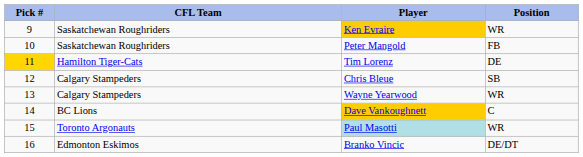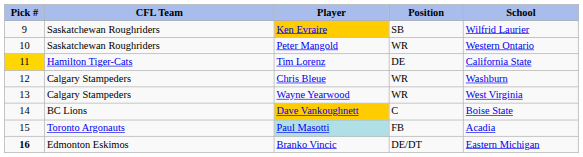+ column: School | Wilfrid Laurier | Western Ontario | California State | Washburn | West Virginia | Boise State | Acadia | Eastern Michigan
Ken Evraire | Position: WR -> SB
Peter Mangold | Position: FB -> WR
Chris Bleue | Position: SB -> WR
Paul Masotti | Position: WR -> FB
Branko Vincic | Pick #: normal -> bold
